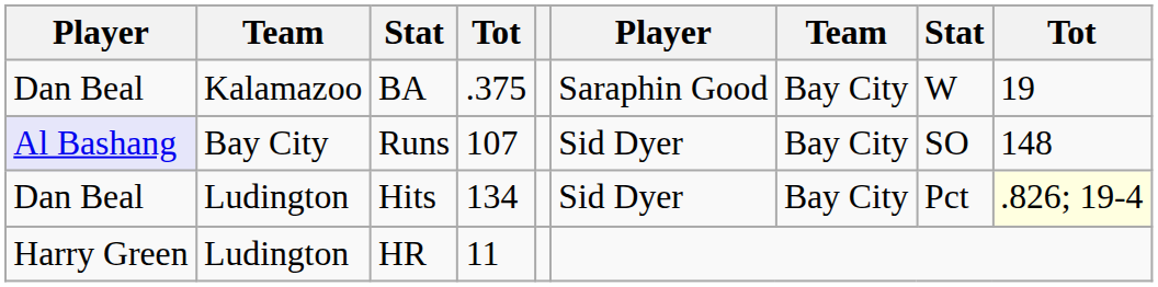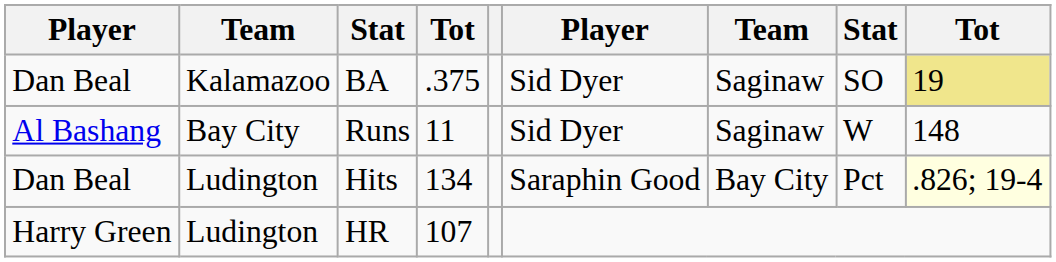BA | column 6: Saraphin Good -> Sid Dyer
BA | column 7: Bay City -> Saginaw
BA | column 8: W -> SO
BA | column 9: no background -> khaki background
Runs | column 1: lavender background -> no background
Runs | column 4: 107 -> 11
Runs | column 7: Bay City -> Saginaw
Runs | column 8: SO -> W
Hits | column 6: Sid Dyer -> Saraphin Good
HR | column 4: 11 -> 107
